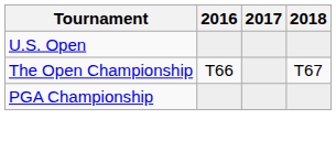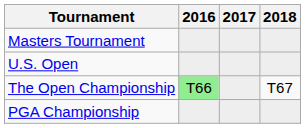+ row: Masters Tournament
The Open Championship | 2016: no background -> lightgreen background
